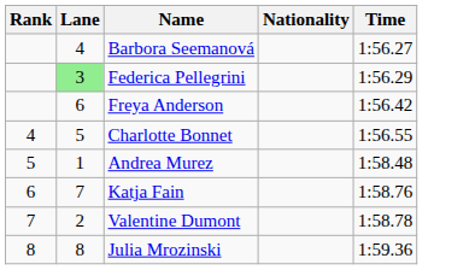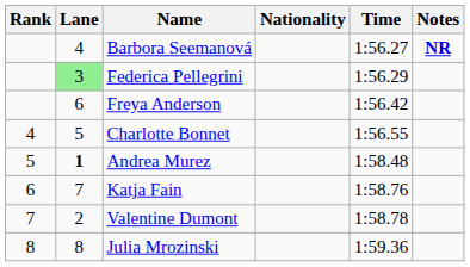+ column: Notes | NR
Andrea Murez | Lane: normal -> bold
